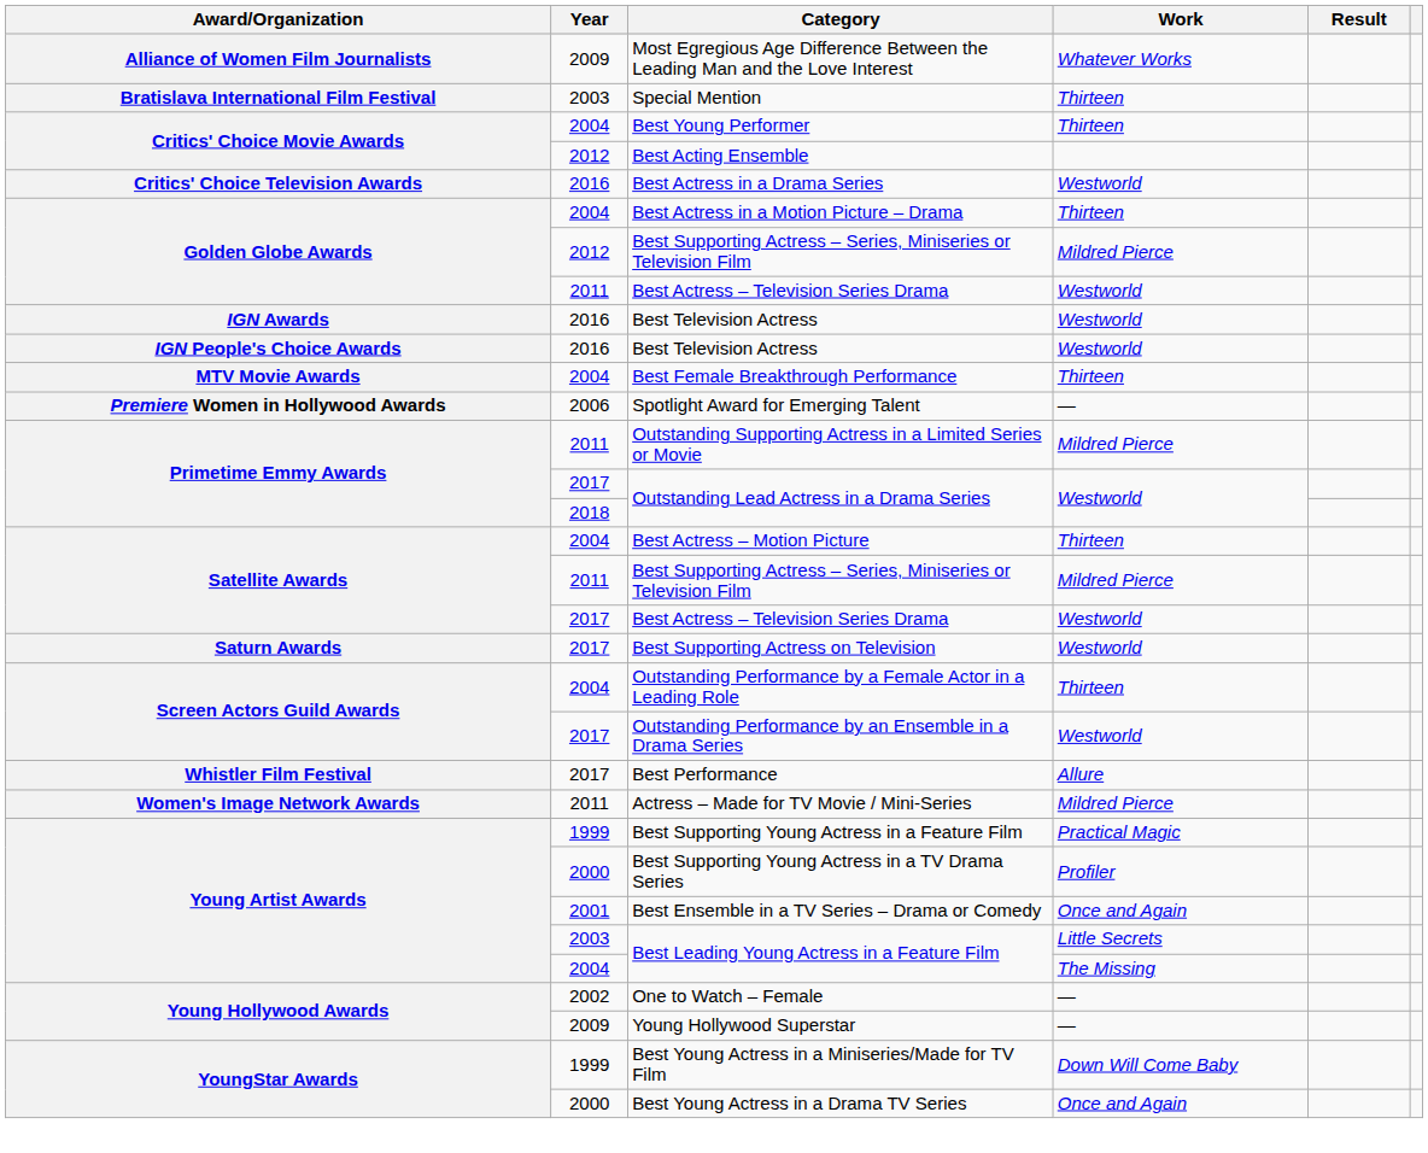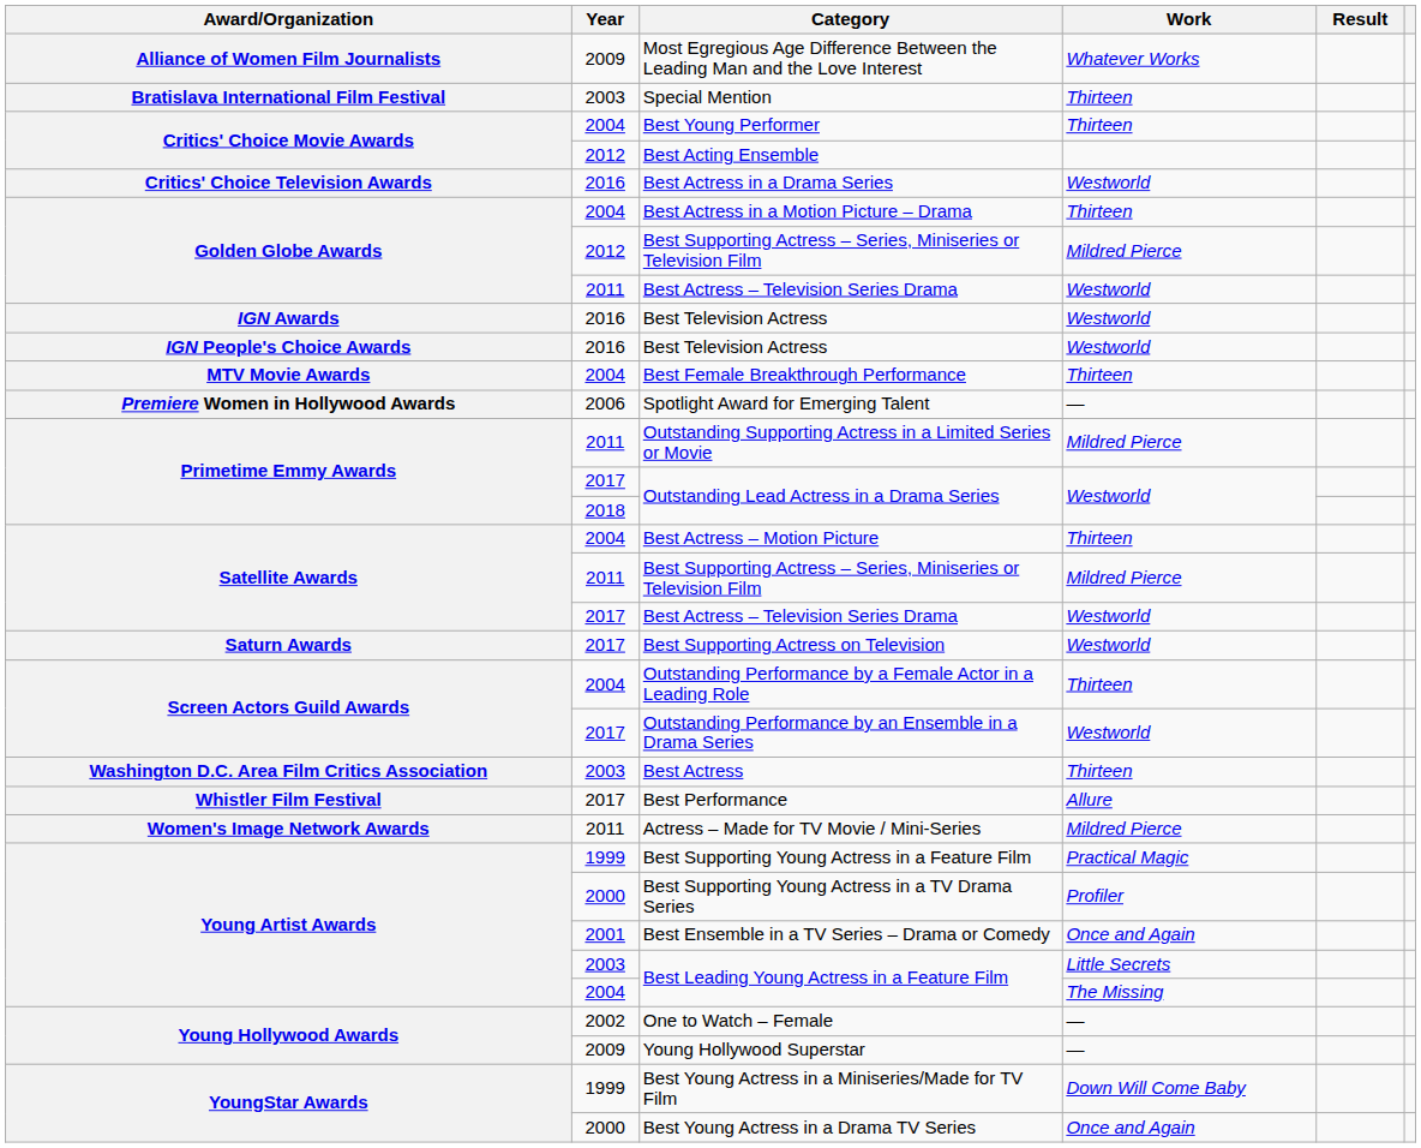+ row: Washington D.C. Area Film Critics Association | 2003 | Best Actress | Thirteen
